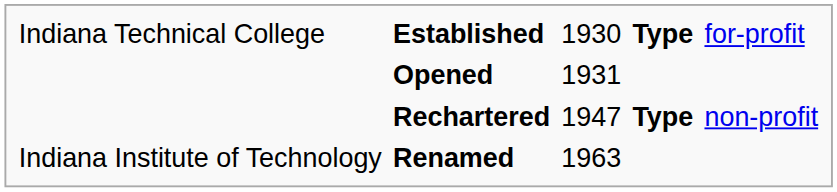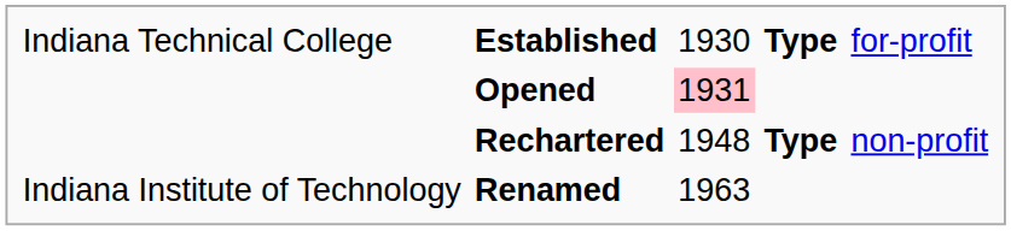Opened | column 3: no background -> pink background
Rechartered | column 3: 1947 -> 1948
